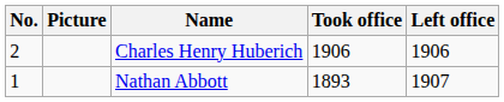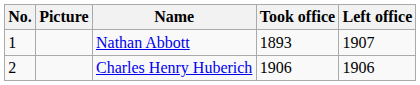rows swapped: Nathan Abbott <-> Charles Henry Huberich
